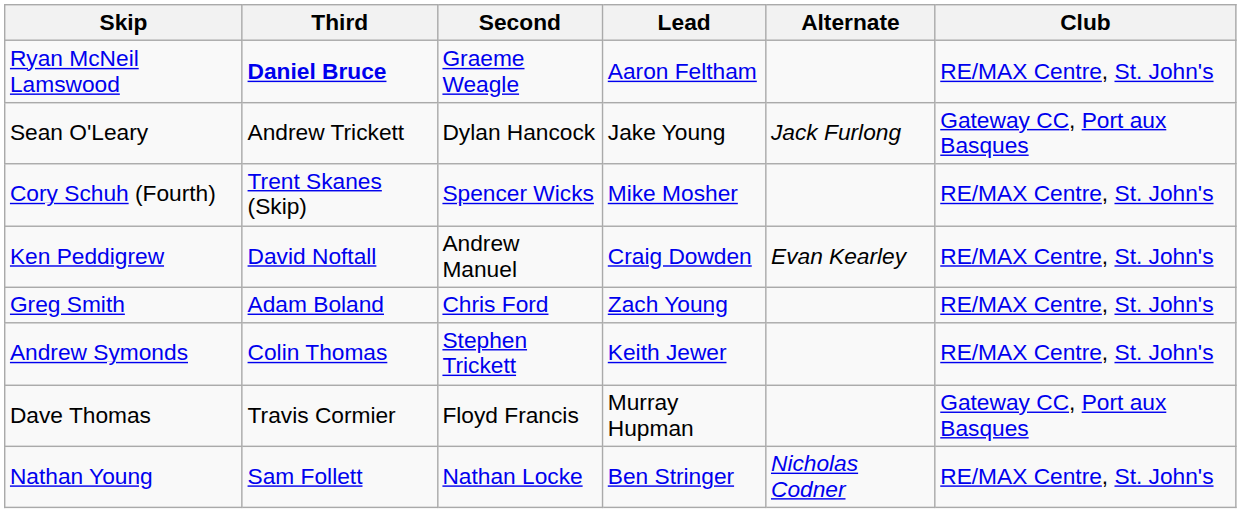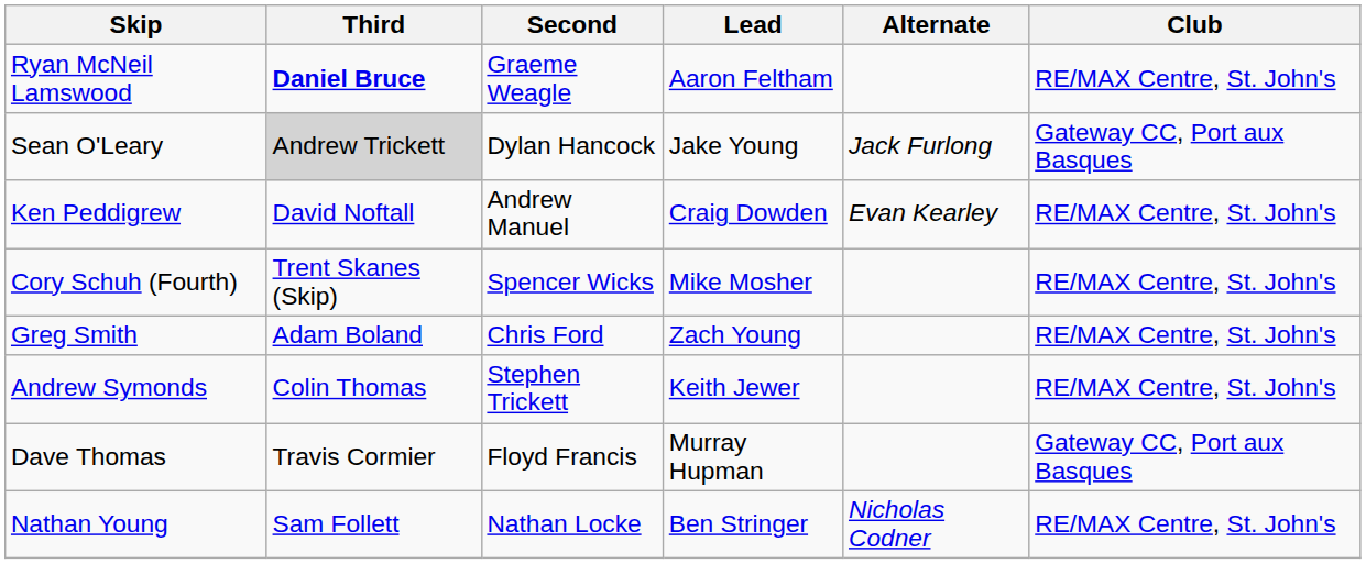Sean O'Leary | Third: no background -> lightgrey background
rows swapped: Ken Peddigrew <-> Cory Schuh (Fourth)
